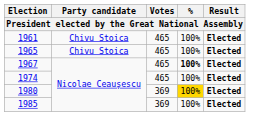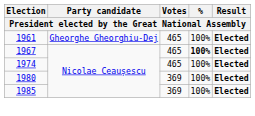1961 | Party candidate: Chivu Stoica -> Gheorghe Gheorghiu-Dej
- row: 1965 | Chivu Stoica | 465 | 100% | Elected
1980 | %: gold background -> no background
